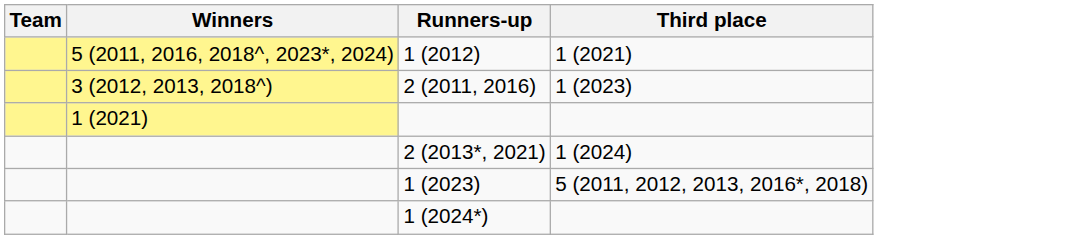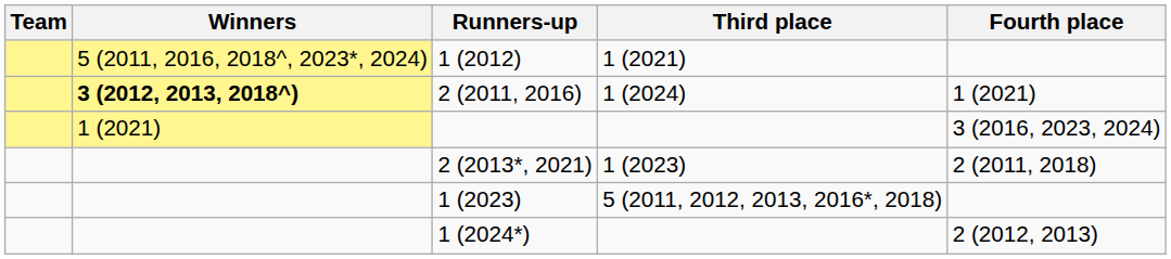+ column: Fourth place | 1 (2021) | 3 (2016, 2023, 2024) | 2 (2011, 2018) | 2 (2012, 2013)
2 (2011, 2016) | Winners: normal -> bold
2 (2011, 2016) | Third place: 1 (2023) -> 1 (2024)
2 (2013*, 2021) | Third place: 1 (2024) -> 1 (2023)
